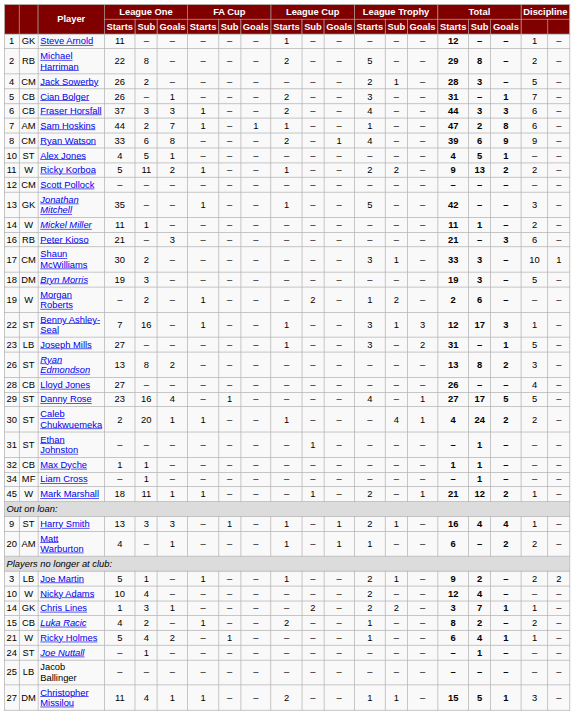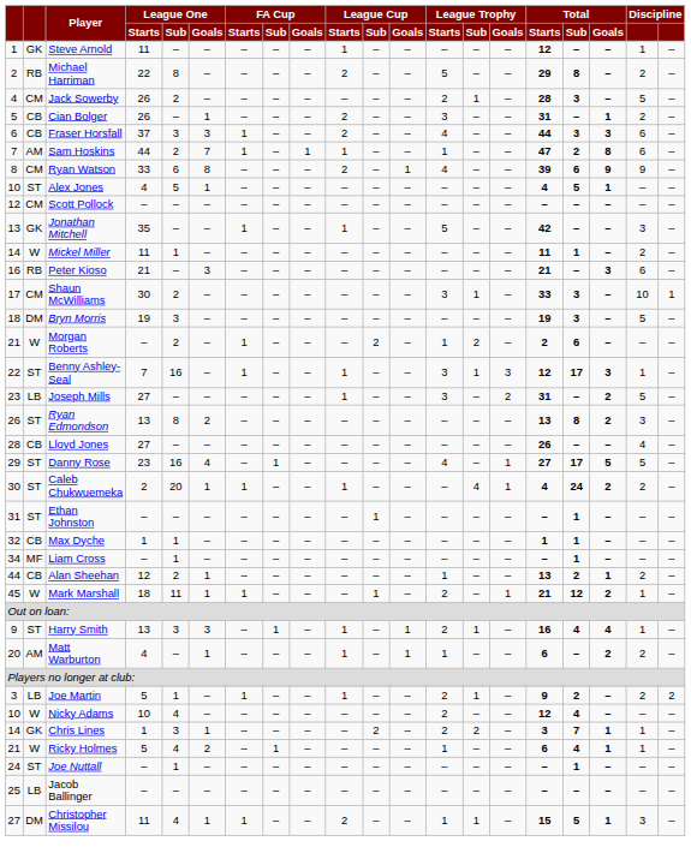Cian Bolger | column 19: 7 -> 2
- row: 11 | W | Ricky Korboa | 5 | 11 | 2 | 1 | – | – | 1 | – | – | 2 | 2 | – | 9 | 13 | 2 | 2 | –
Morgan Roberts | column 1: 19 -> 21
Joseph Mills | Total / Goals: 1 -> 2
+ row: 44 | CB | Alan Sheehan | 12 | 2 | 1 | – | – | – | – | – | – | 1 | – | – | 13 | 2 | 1 | 2 | –
- row: 15 | CB | Luka Racic | 4 | 2 | – | 1 | – | – | 2 | – | – | 1 | – | – | 8 | 2 | – | 2 | –
